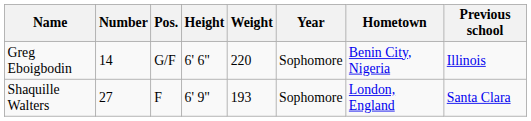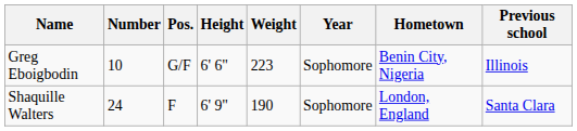Greg Eboigbodin | Number: 14 -> 10
Greg Eboigbodin | Weight: 220 -> 223
Shaquille Walters | Number: 27 -> 24
Shaquille Walters | Weight: 193 -> 190
